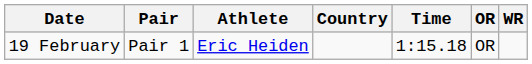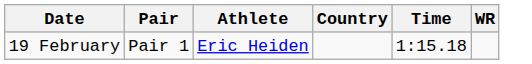- column: OR | OR
